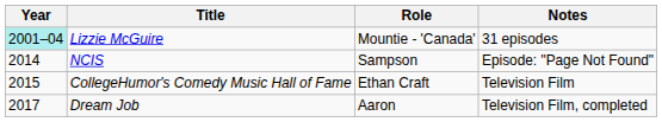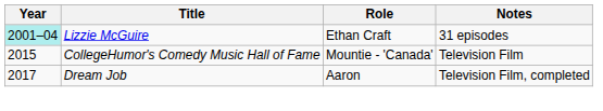Lizzie McGuire | Role: Mountie - 'Canada' -> Ethan Craft
- row: 2014 | NCIS | Sampson | Episode: "Page Not Found"
CollegeHumor's Comedy Music Hall of Fame | Role: Ethan Craft -> Mountie - 'Canada'
